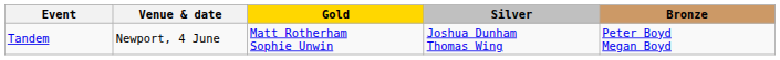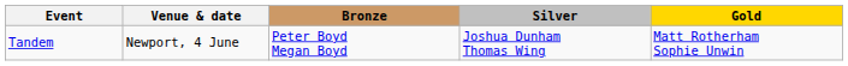columns swapped: Gold <-> Bronze
